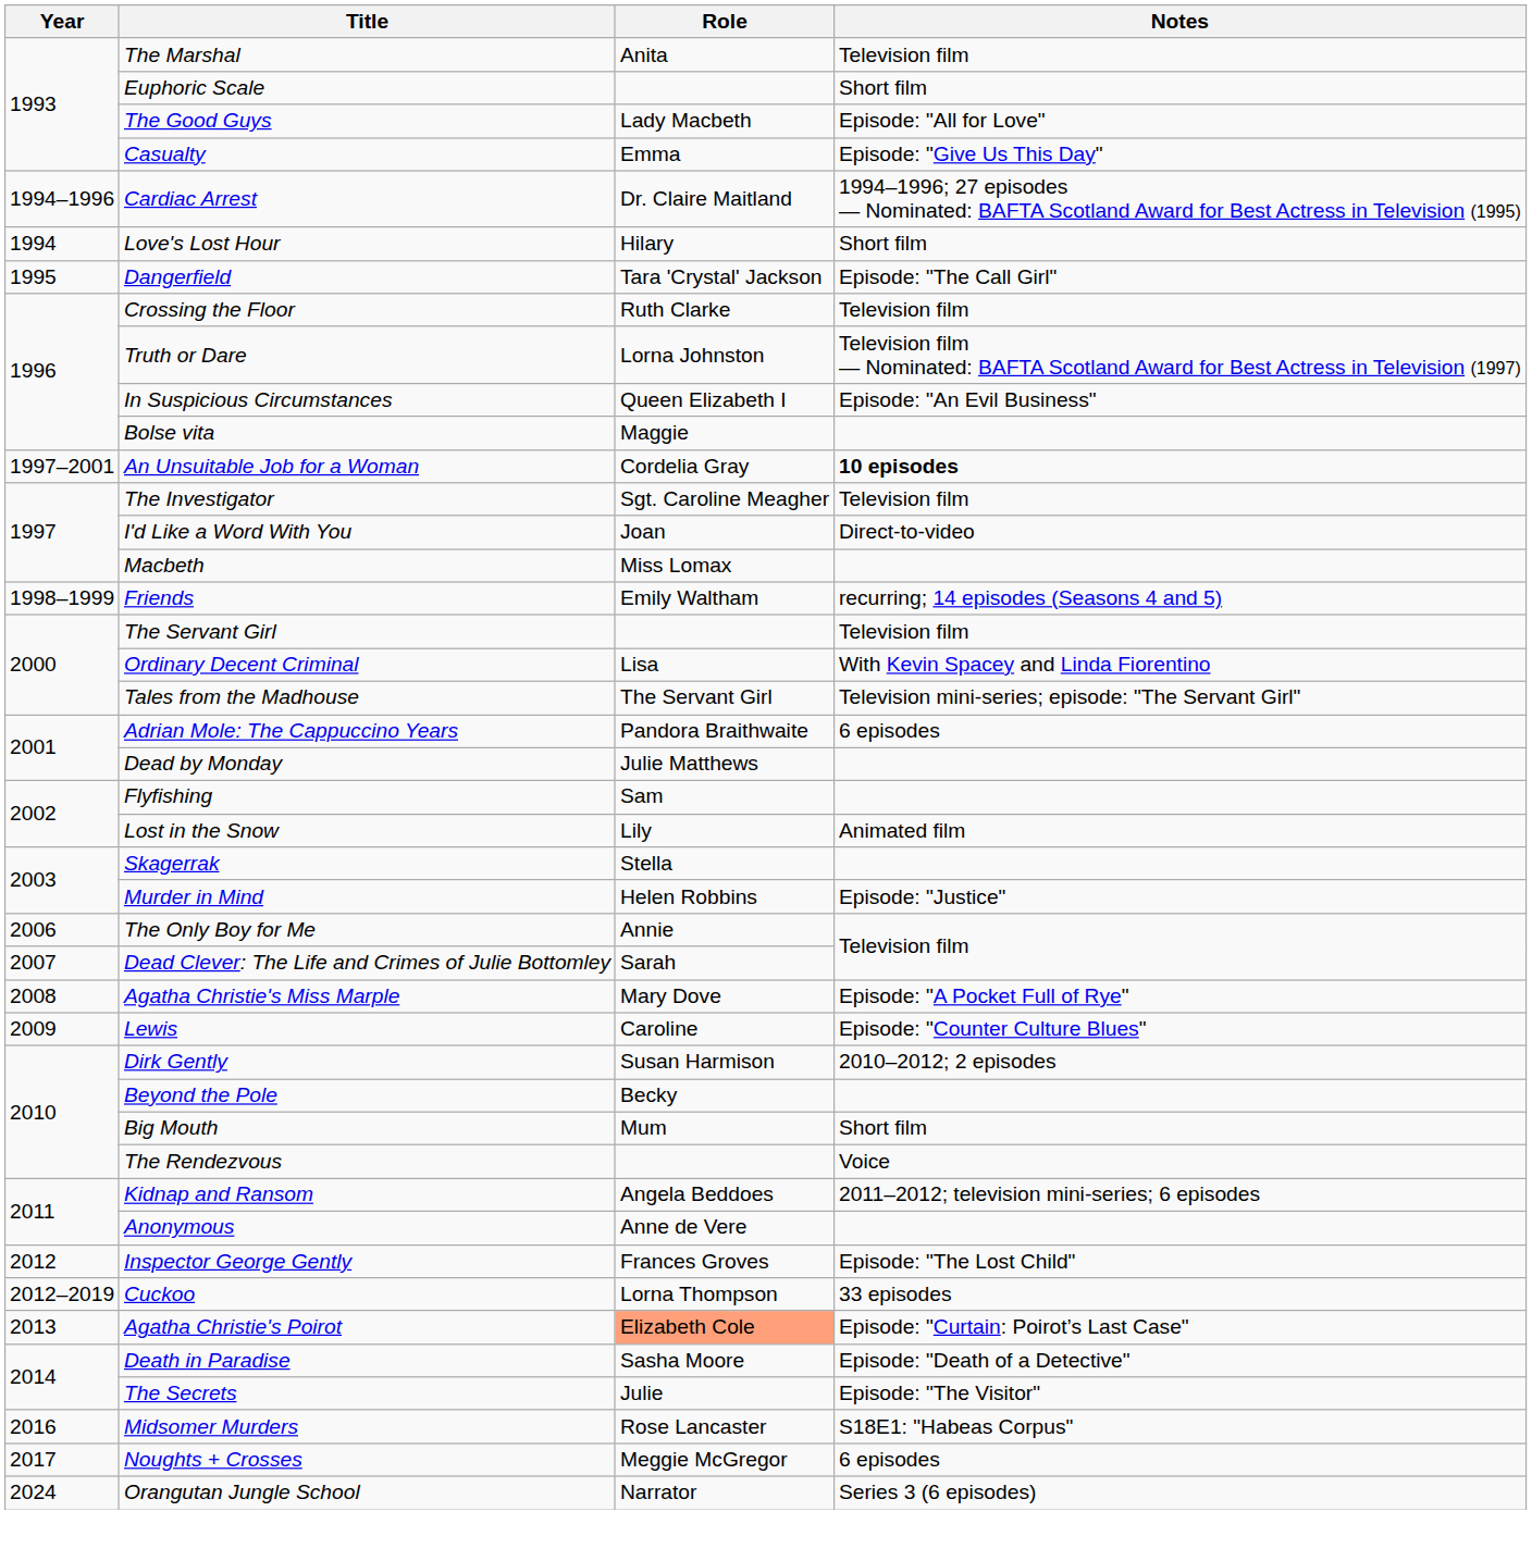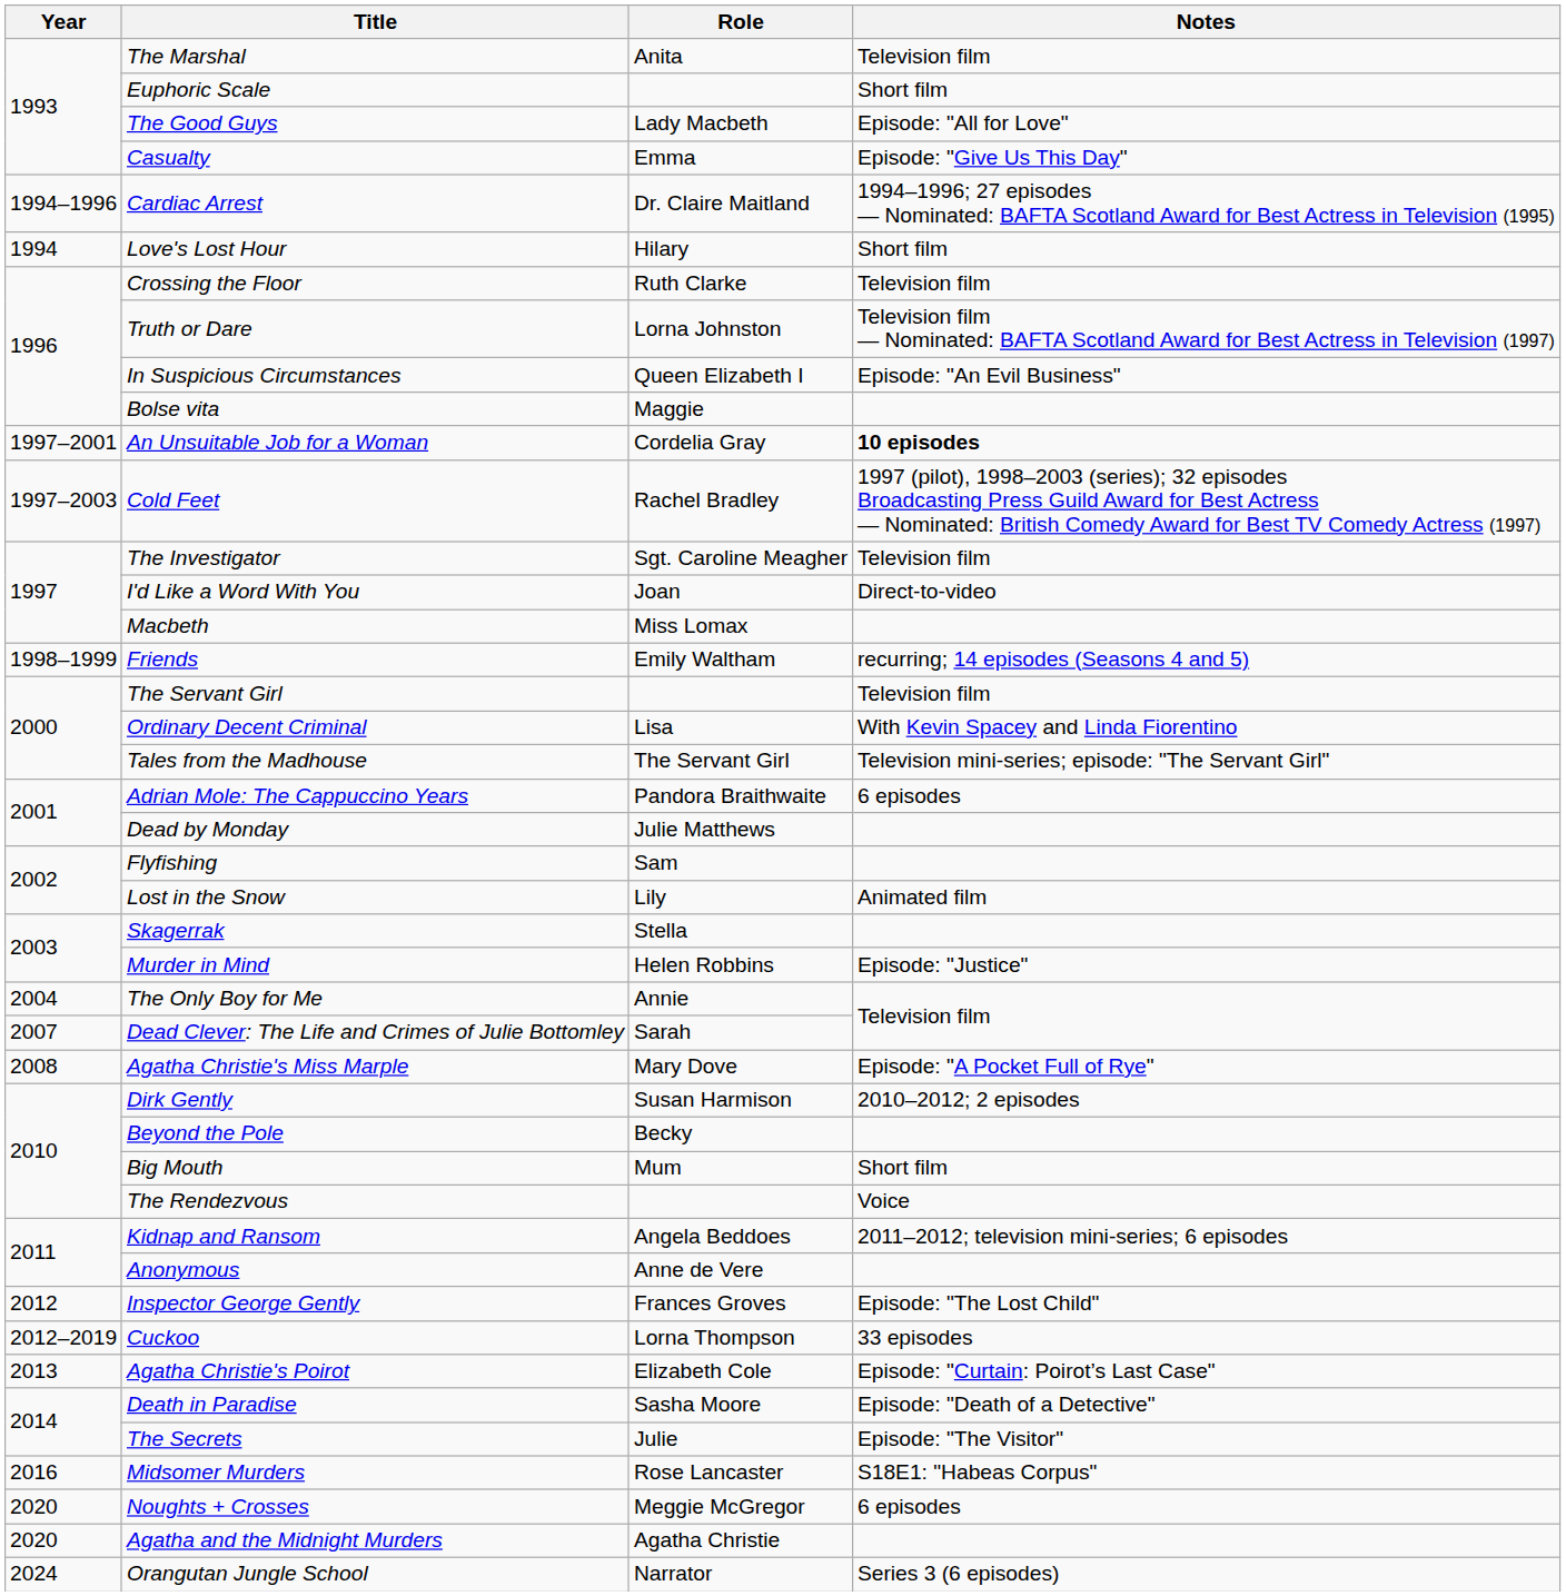- row: 1995 | Dangerfield | Tara 'Crystal' Jackson | Episode: "The Call Girl"
+ row: 1997–2003 | Cold Feet | Rachel Bradley | 1997 (pilot), 1998–2003 (series); 32 episodes Broadcasting Press Guild Award for Best Actress — Nominated: British Comedy Award for Best TV Comedy Actress (1997)
The Only Boy for Me | Year: 2006 -> 2004
- row: 2009 | Lewis | Caroline | Episode: "Counter Culture Blues"
Agatha Christie's Poirot | Role: lightsalmon background -> no background
Noughts + Crosses | Year: 2017 -> 2020
+ row: 2020 | Agatha and the Midnight Murders | Agatha Christie
